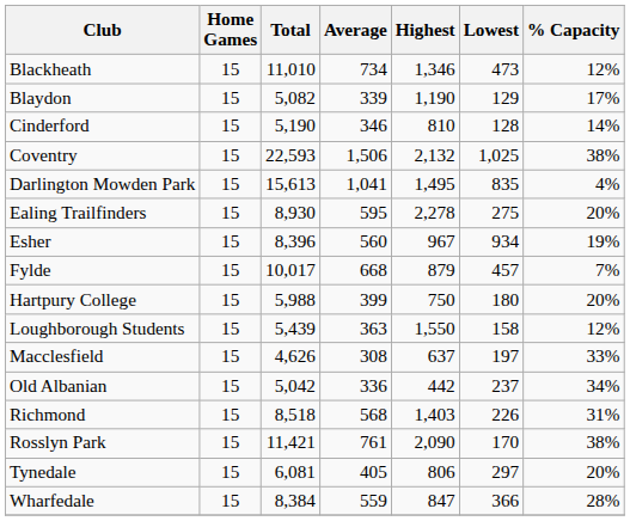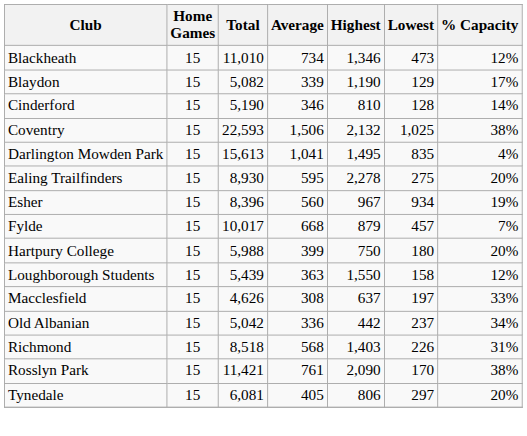- row: Wharfedale | 15 | 8,384 | 559 | 847 | 366 | 28%
